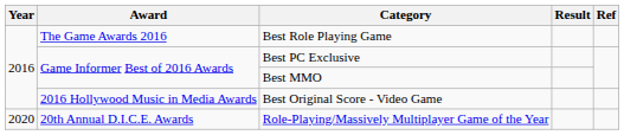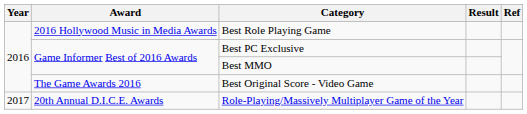Best Role Playing Game | Award: The Game Awards 2016 -> 2016 Hollywood Music in Media Awards
Best Original Score - Video Game | Award: 2016 Hollywood Music in Media Awards -> The Game Awards 2016
Role-Playing/Massively Multiplayer Game of the Year | Year: 2020 -> 2017
